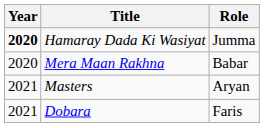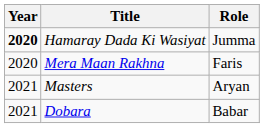Mera Maan Rakhna | Role: Babar -> Faris
Dobara | Role: Faris -> Babar
